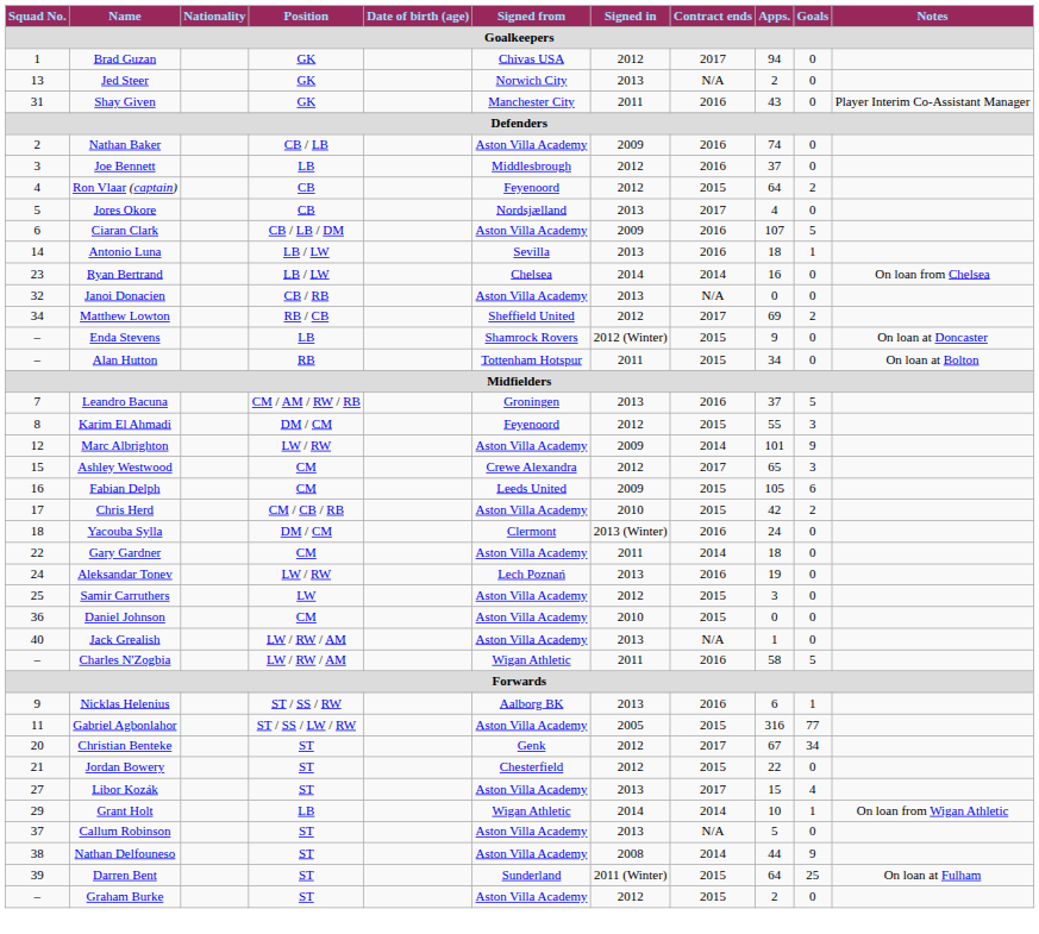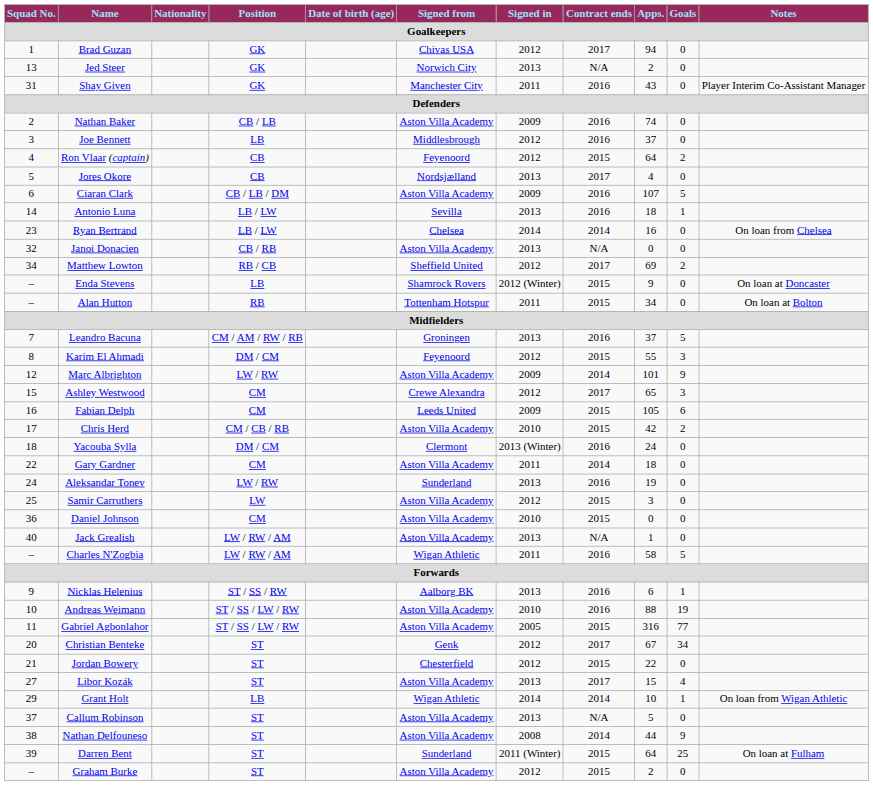Aleksandar Tonev | Signed from: Lech Poznań -> Sunderland
+ row: 10 | Andreas Weimann | ST / SS / LW / RW | Aston Villa Academy | 2010 | 2016 | 88 | 19
